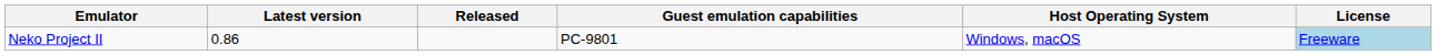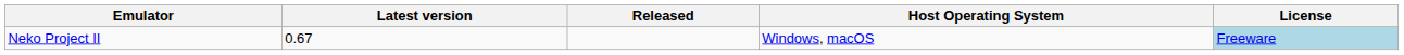- column: Guest emulation capabilities | PC-9801
Neko Project II | Latest version: 0.86 -> 0.67
